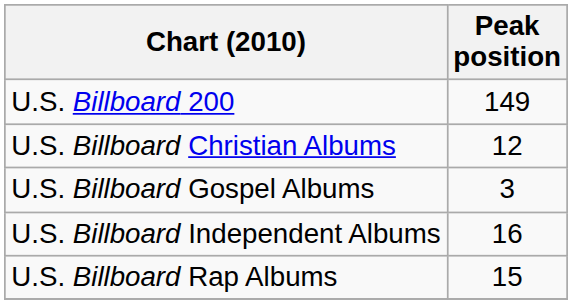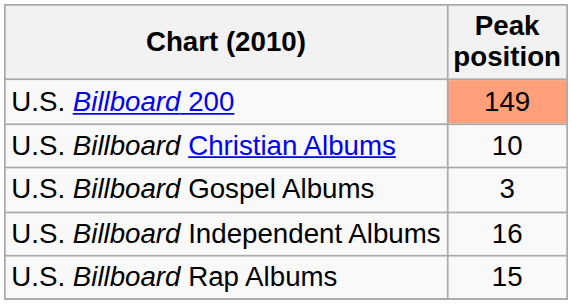U.S. Billboard 200 | Peak position: no background -> lightsalmon background
U.S. Billboard Christian Albums | Peak position: 12 -> 10
